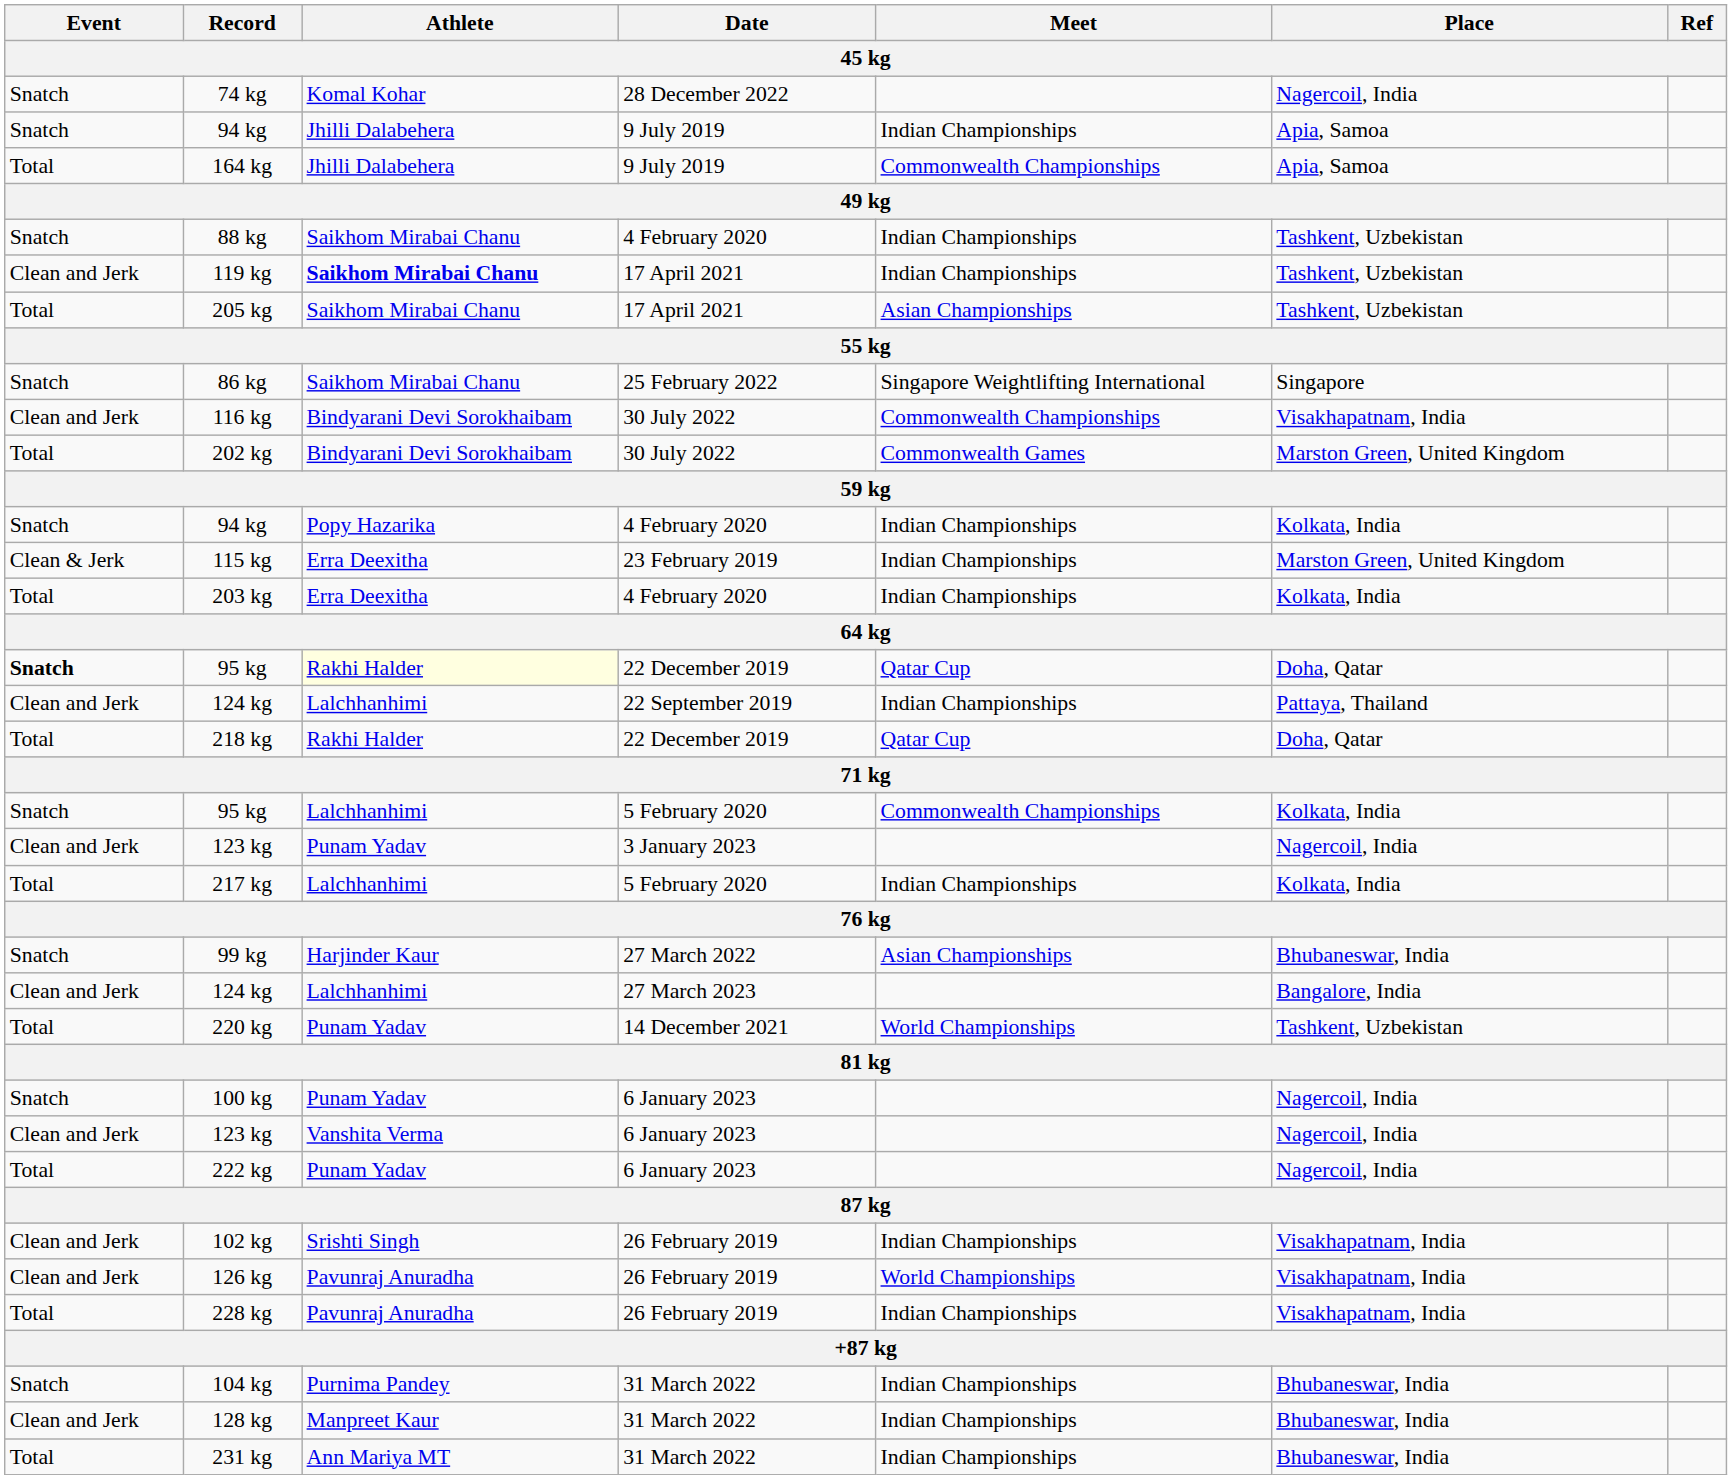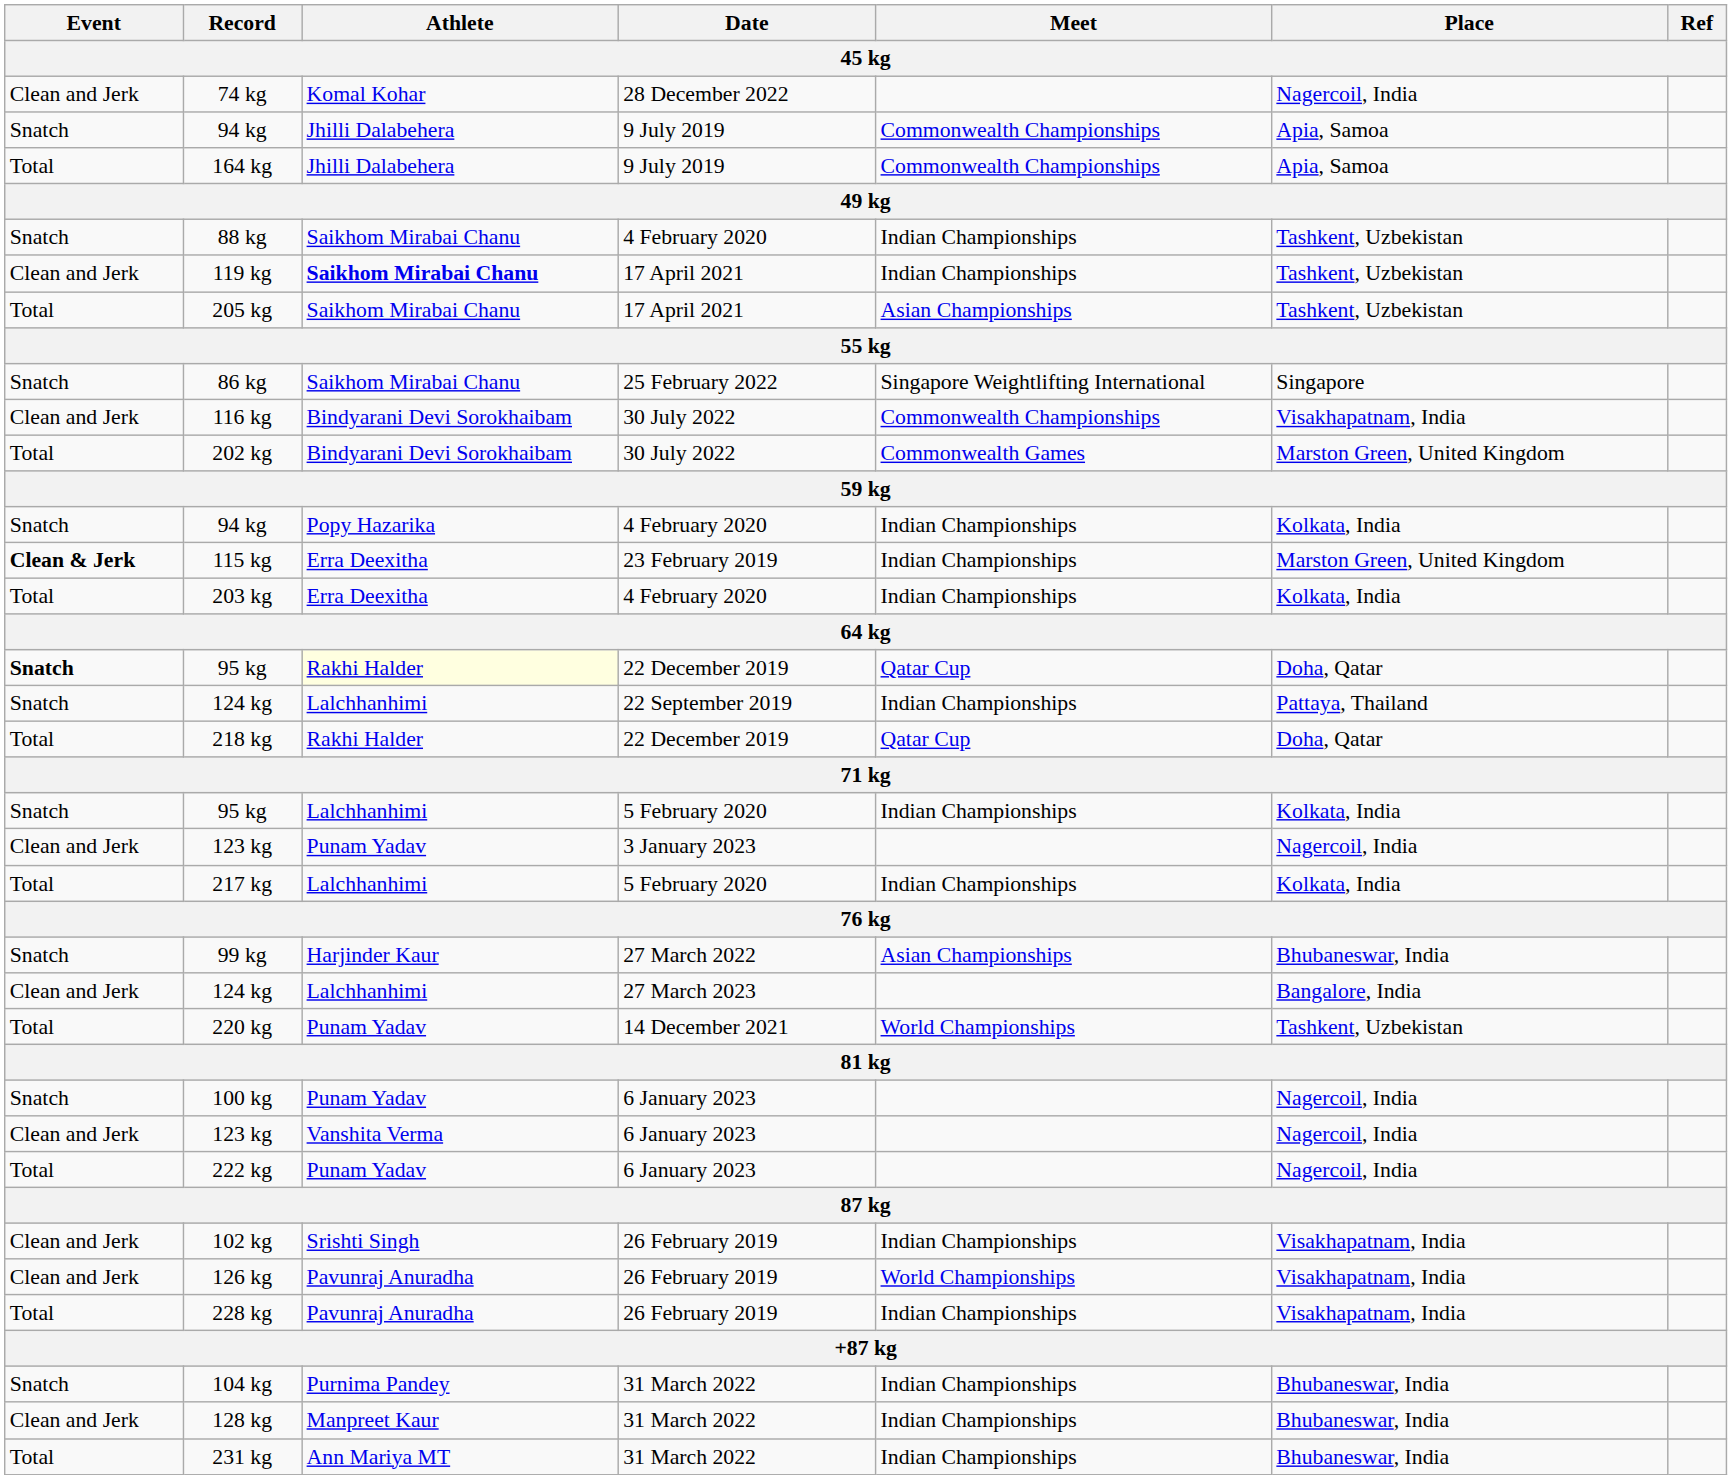74 kg | Event: Snatch -> Clean and Jerk
94 kg / 9 July 2019 | Meet: Indian Championships -> Commonwealth Championships
115 kg | Event: normal -> bold
124 kg / 22 September 2019 | Event: Clean and Jerk -> Snatch
95 kg / 5 February 2020 | Meet: Commonwealth Championships -> Indian Championships
